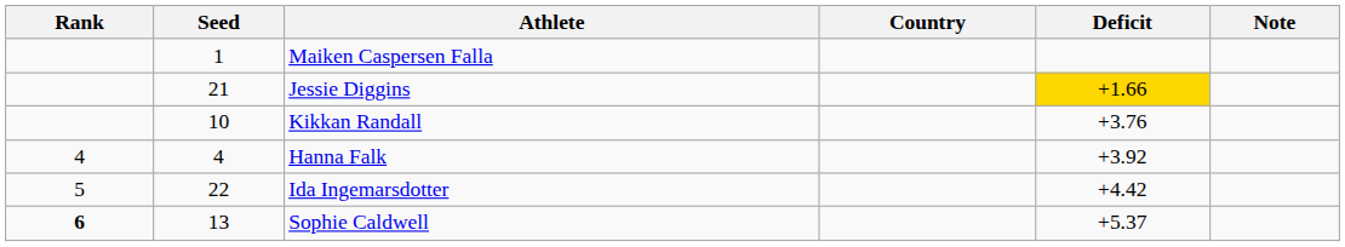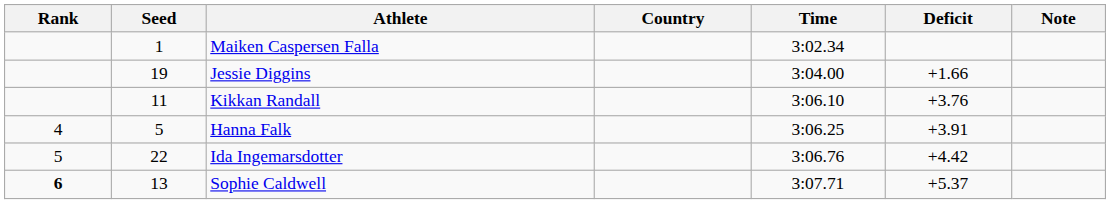+ column: Time | 3:02.34 | 3:04.00 | 3:06.10 | 3:06.25 | 3:06.76 | 3:07.71
Jessie Diggins | Seed: 21 -> 19
Jessie Diggins | Deficit: gold background -> no background
Kikkan Randall | Seed: 10 -> 11
Hanna Falk | Seed: 4 -> 5
Hanna Falk | Deficit: +3.92 -> +3.91
